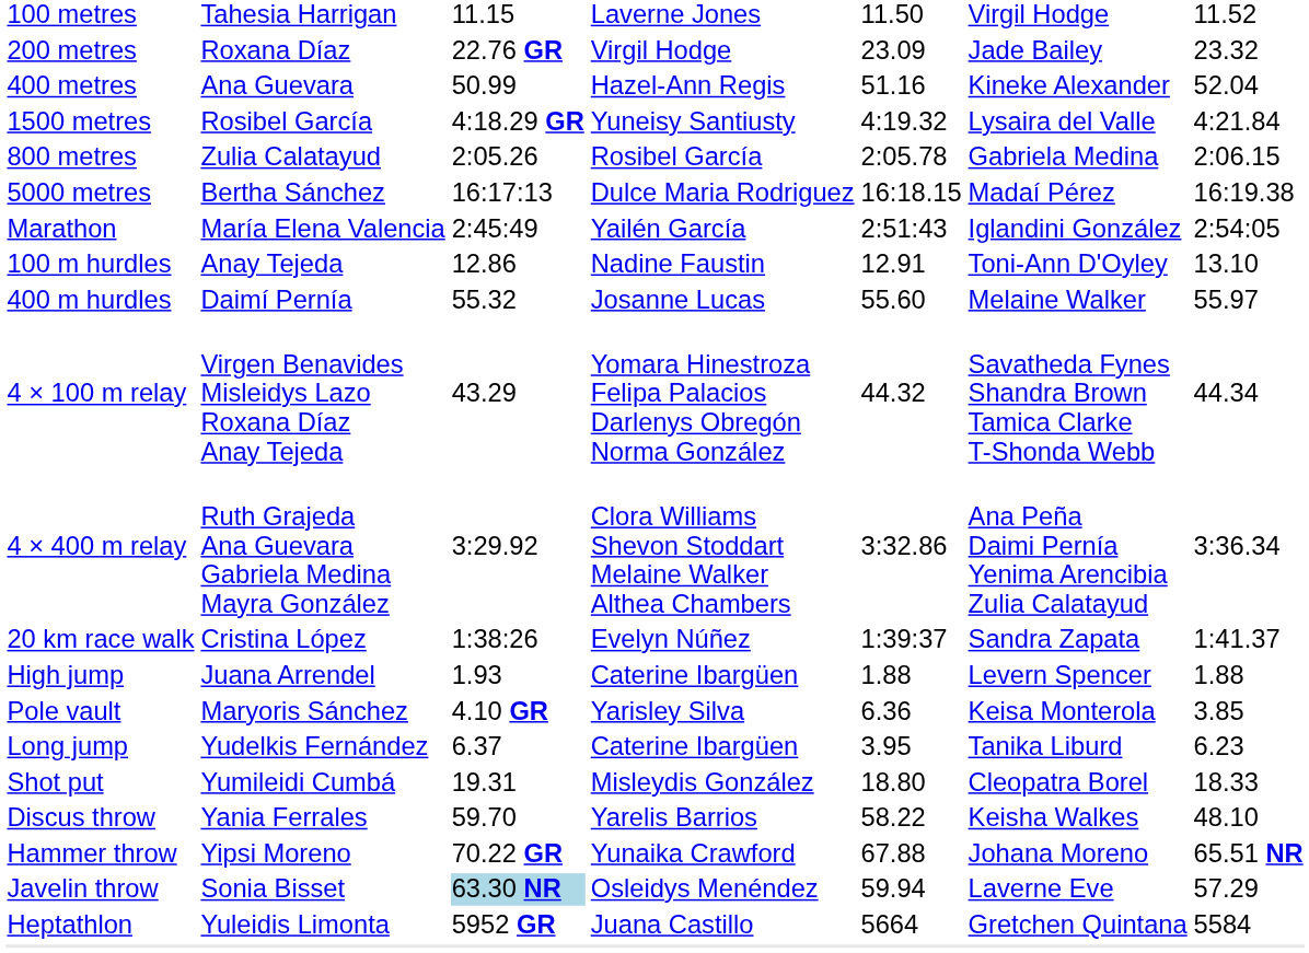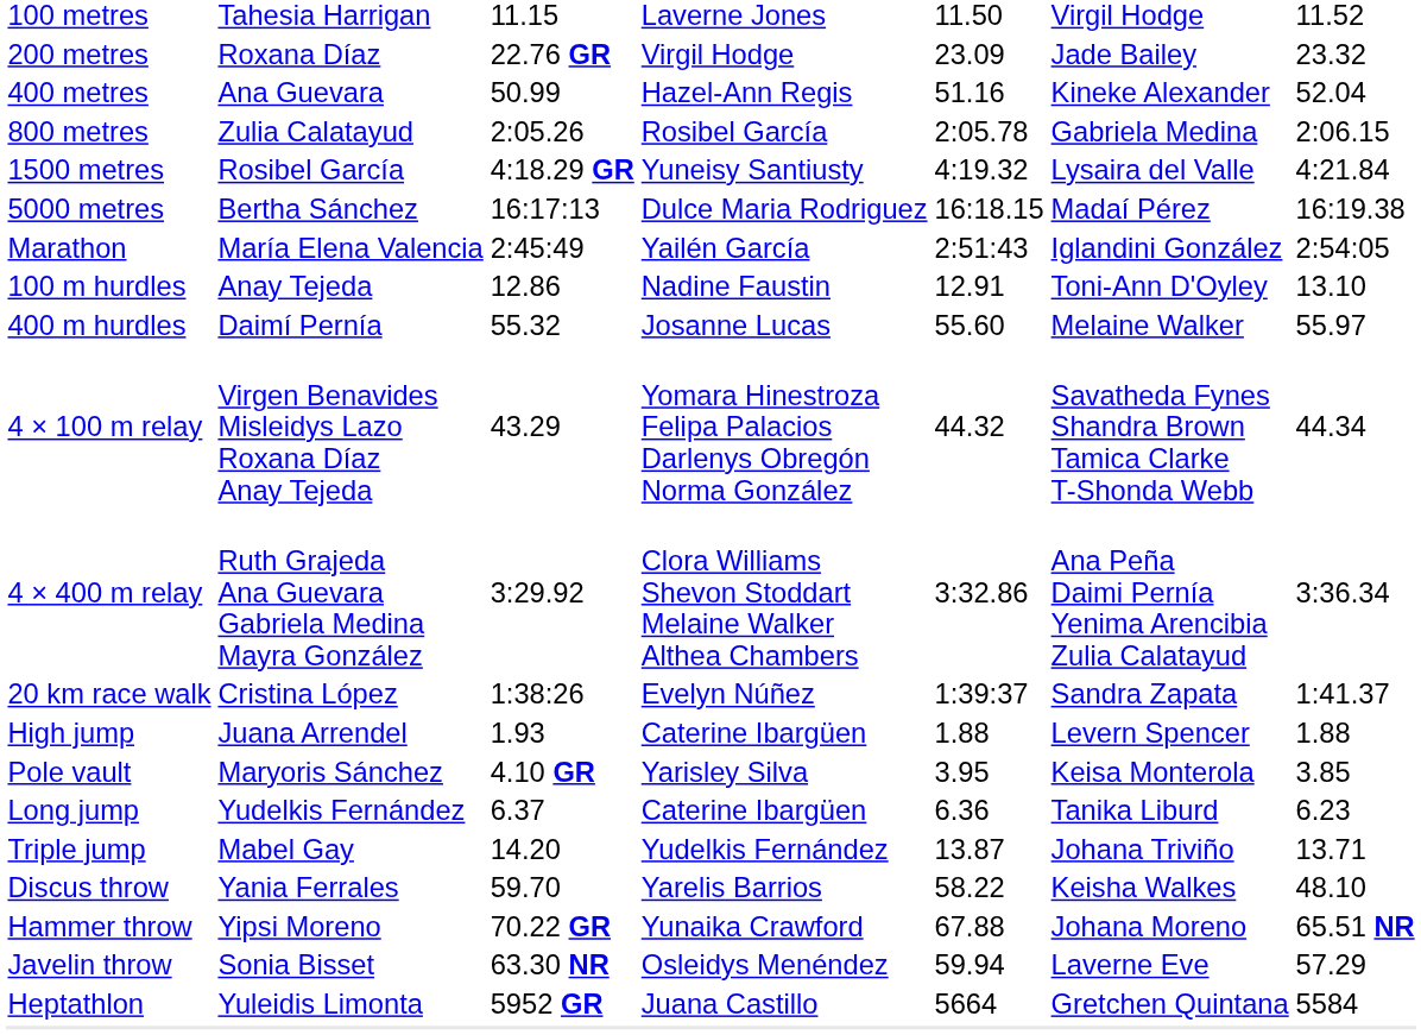rows swapped: 800 metres <-> 1500 metres
Pole vault | column 5: 6.36 -> 3.95
Long jump | column 5: 3.95 -> 6.36
+ row: Triple jump | Mabel Gay | 14.20 | Yudelkis Fernández | 13.87 | Johana Triviño | 13.71
- row: Shot put | Yumileidi Cumbá | 19.31 | Misleydis González | 18.80 | Cleopatra Borel | 18.33
Javelin throw | column 3: lightblue background -> no background
